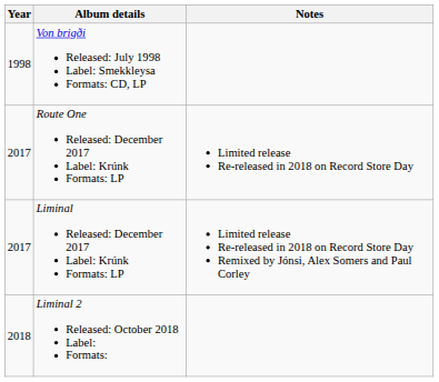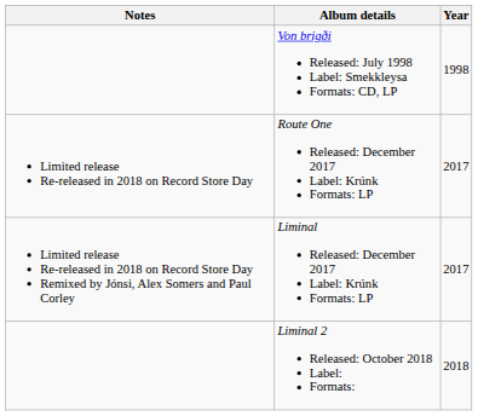columns swapped: Year <-> Notes
